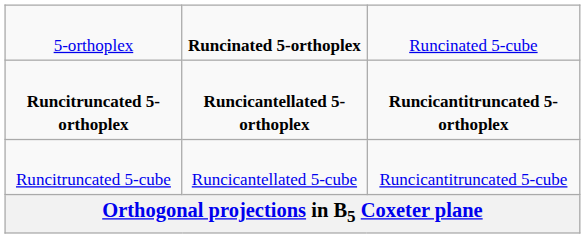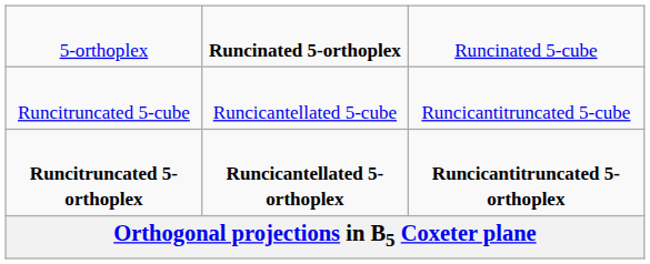rows swapped: Runcitruncated 5-orthoplex <-> Runcitruncated 5-cube
